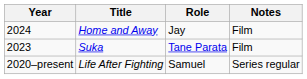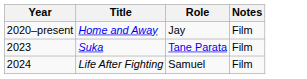Home and Away | Year: 2024 -> 2020–present
Life After Fighting | Year: 2020–present -> 2024
Life After Fighting | Notes: Series regular -> Film
